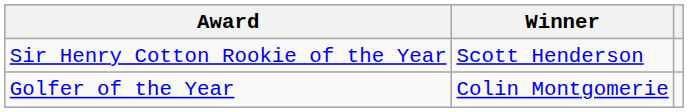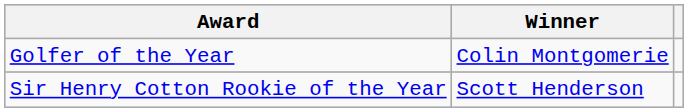rows swapped: Golfer of the Year <-> Sir Henry Cotton Rookie of the Year
